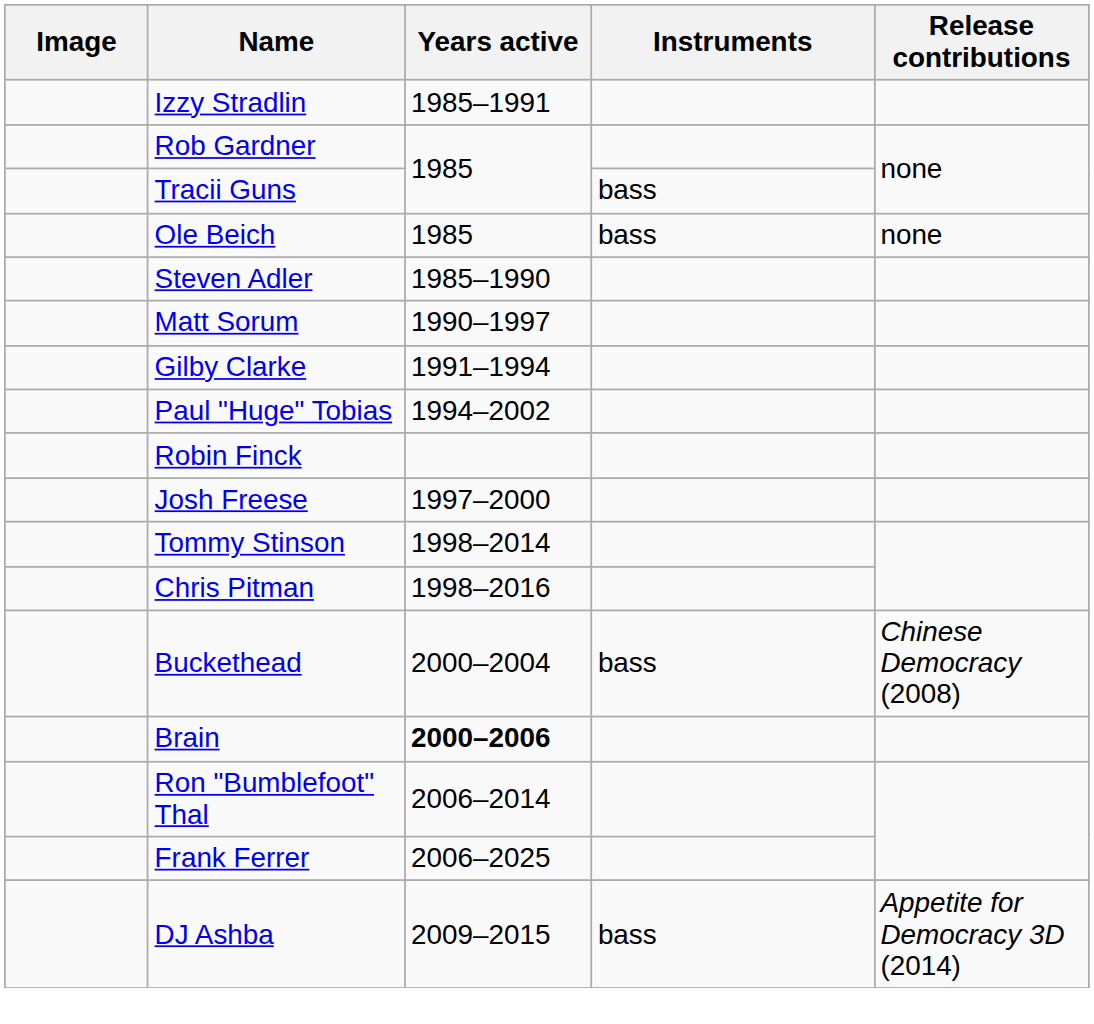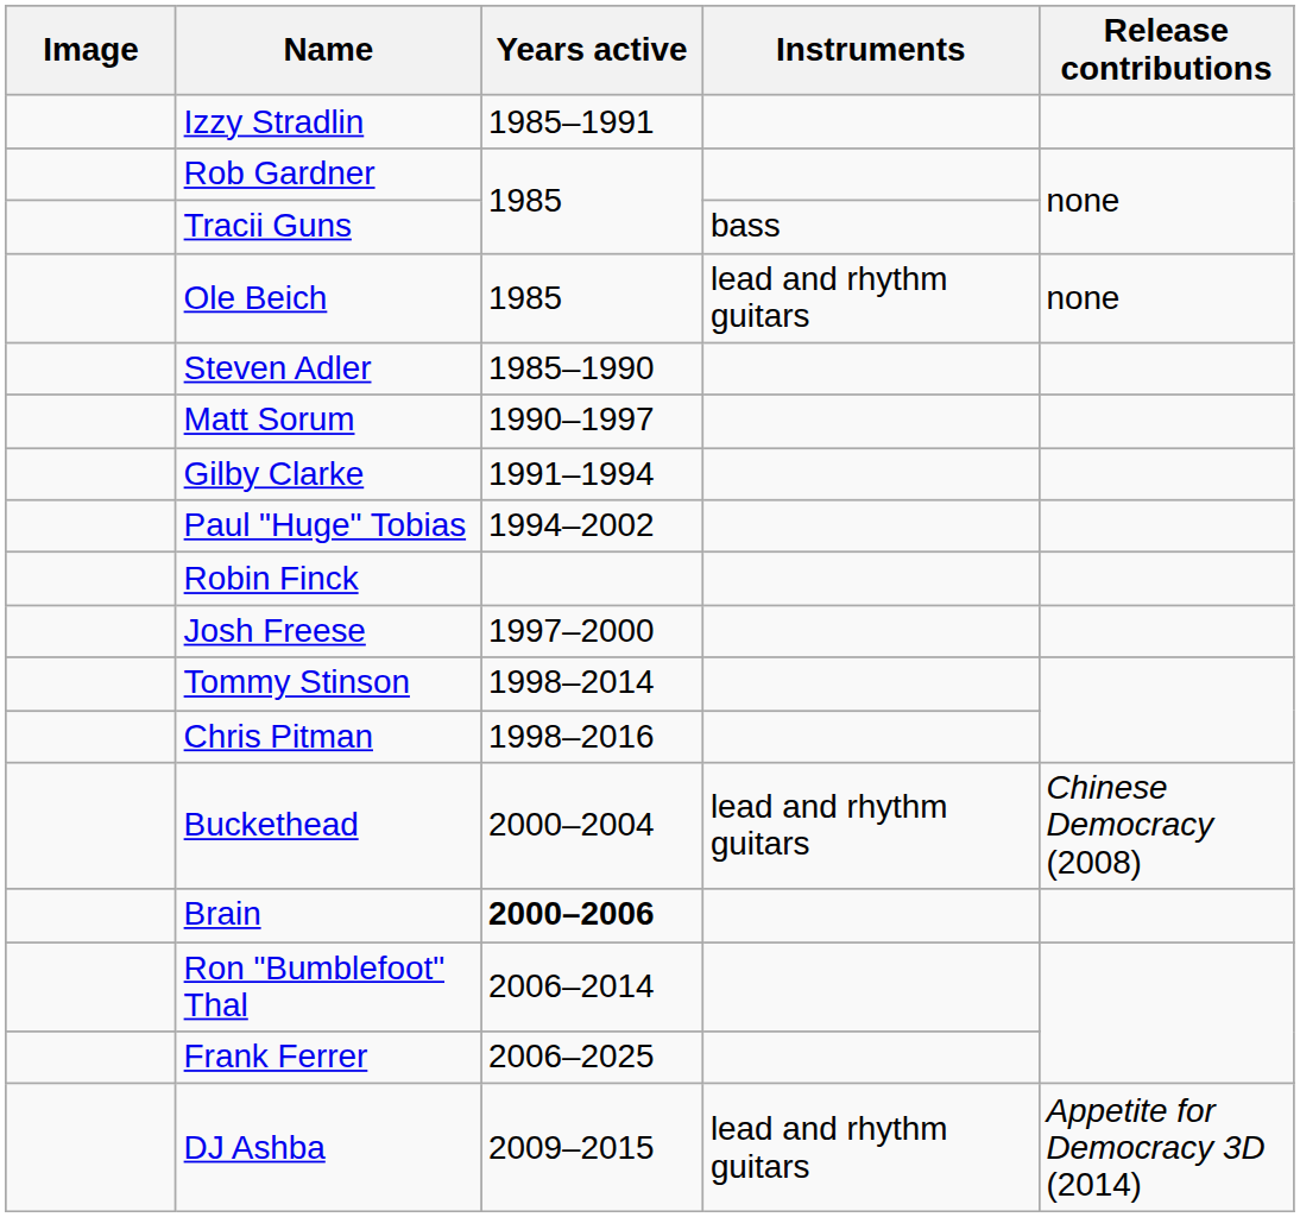Ole Beich | Instruments: bass -> lead and rhythm guitars
Buckethead | Instruments: bass -> lead and rhythm guitars
DJ Ashba | Instruments: bass -> lead and rhythm guitars
